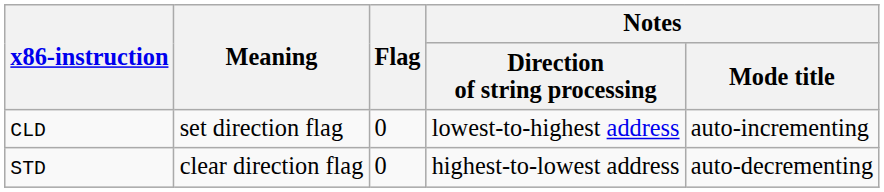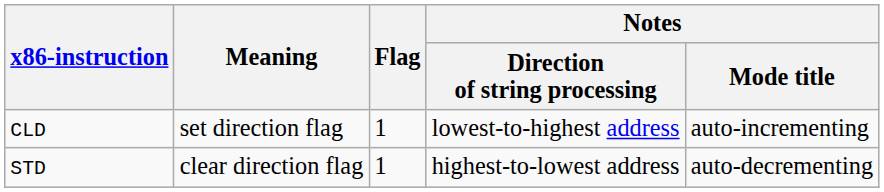CLD | Flag: 0 -> 1
STD | Flag: 0 -> 1
